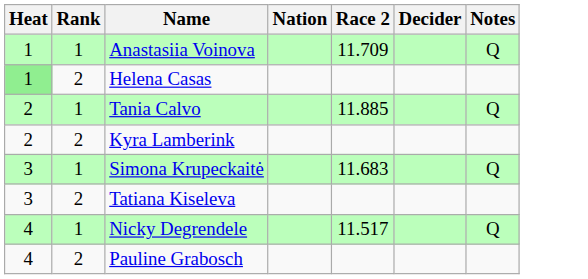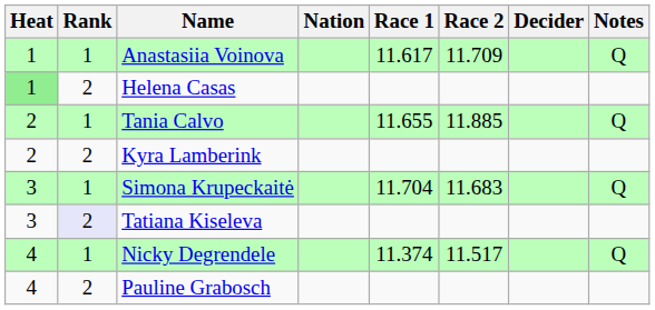+ column: Race 1 | 11.617 | 11.655 | 11.704 | 11.374
Tatiana Kiseleva | Rank: no background -> lavender background
